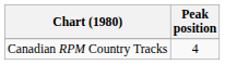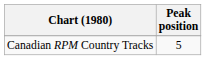Canadian RPM Country Tracks | Peak position: 4 -> 5
